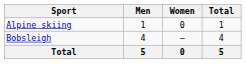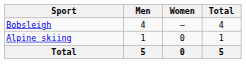rows swapped: Alpine skiing <-> Bobsleigh
